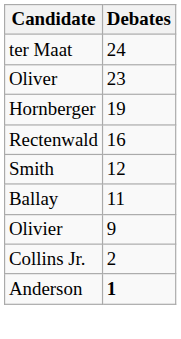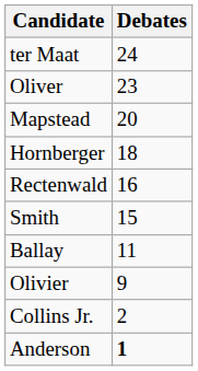+ row: Mapstead | 20
Hornberger | Debates: 19 -> 18
Smith | Debates: 12 -> 15
